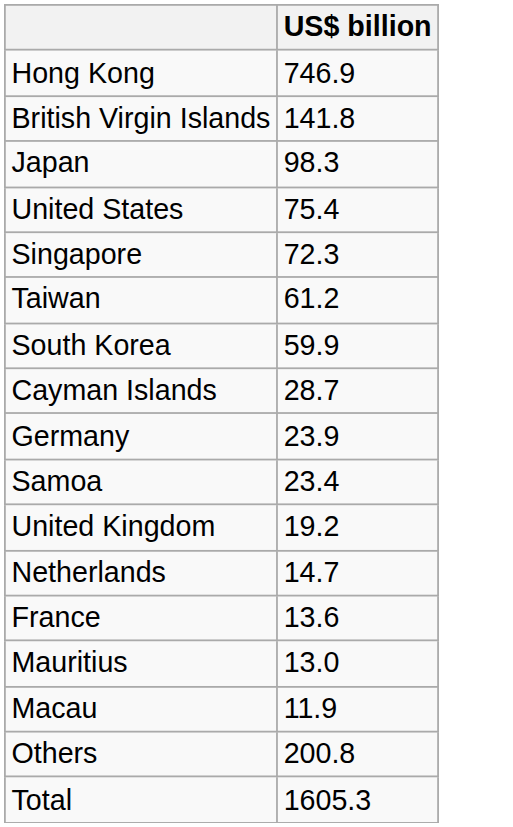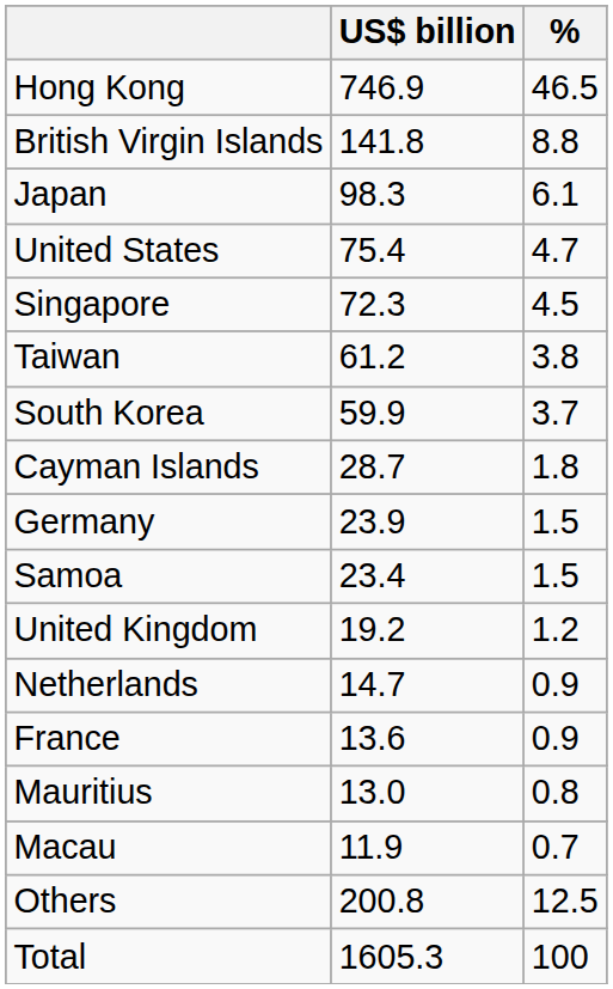+ column: % | 46.5 | 8.8 | 6.1 | 4.7 | 4.5 | 3.8 | 3.7 | 1.8 | 1.5 | 1.5 | 1.2 | 0.9 | 0.9 | 0.8 | 0.7 | 12.5 | 100
